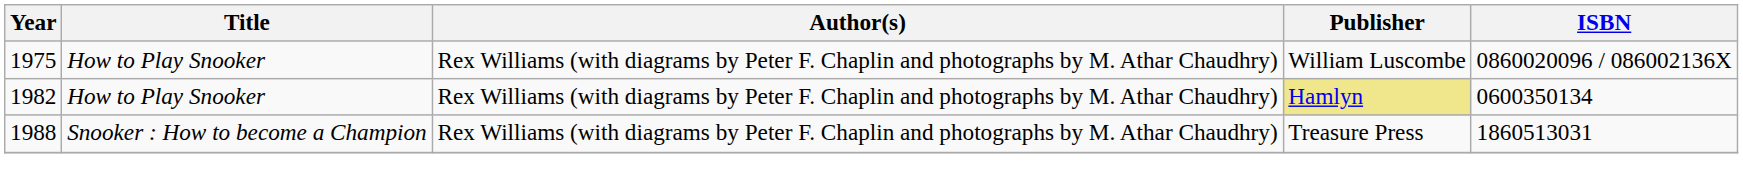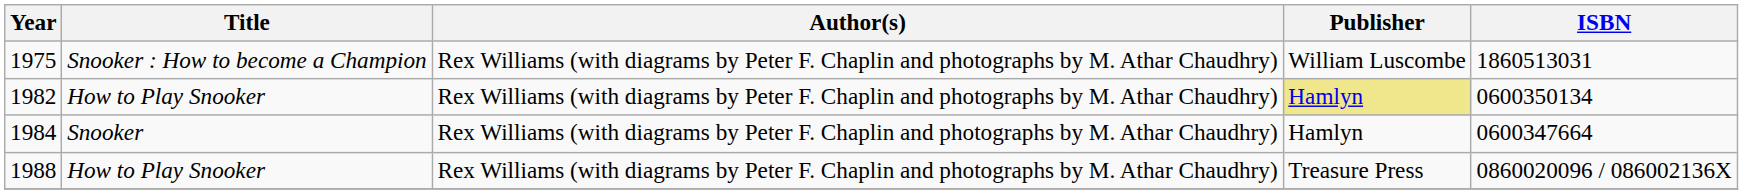1975 | Title: How to Play Snooker -> Snooker : How to become a Champion
1975 | ISBN: 0860020096 / 086002136X -> 1860513031
+ row: 1984 | Snooker | Rex Williams (with diagrams by Peter F. Chaplin and photographs by M. Athar Chaudhry) | Hamlyn | 0600347664
1988 | Title: Snooker : How to become a Champion -> How to Play Snooker
1988 | ISBN: 1860513031 -> 0860020096 / 086002136X
